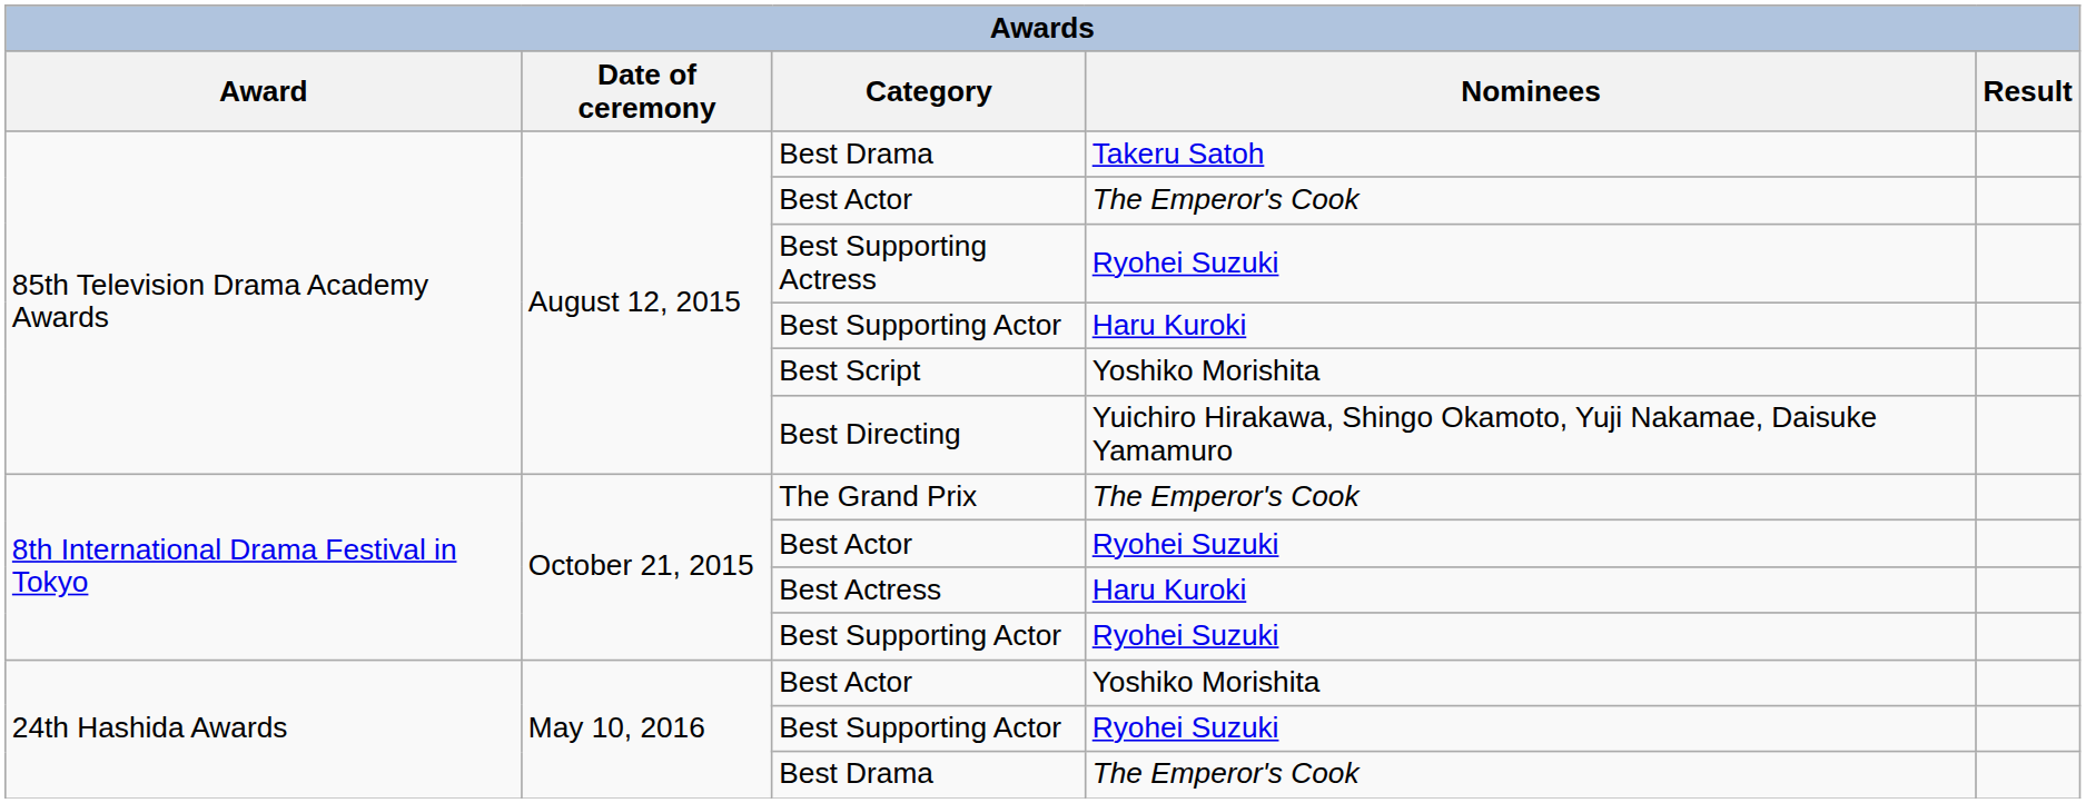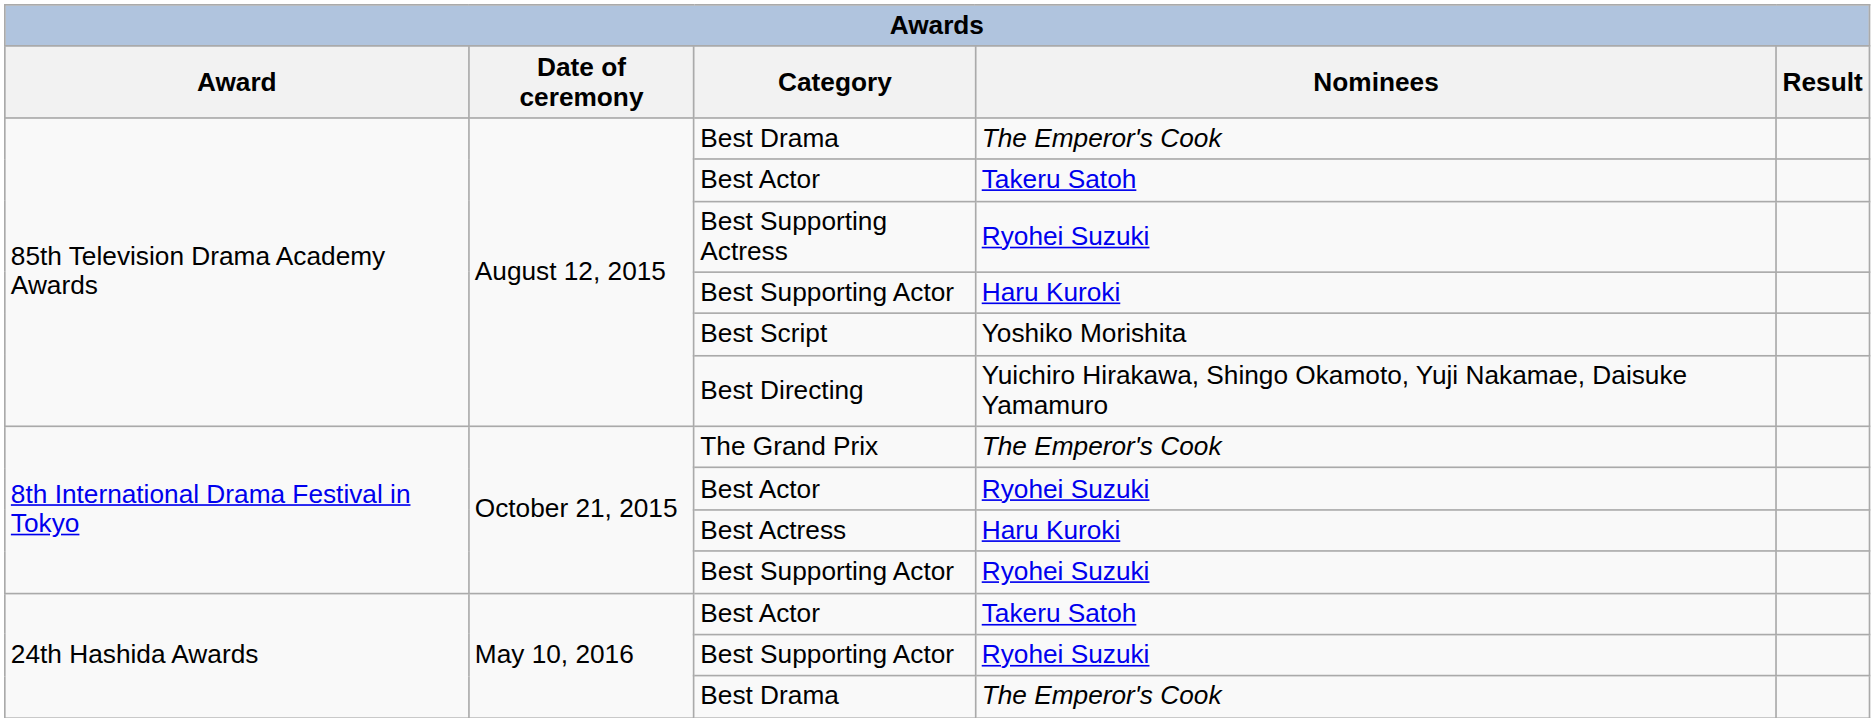85th Television Drama Academy Awards / Best Drama | Nominees: Takeru Satoh -> The Emperor's Cook
85th Television Drama Academy Awards / Best Actor | Nominees: The Emperor's Cook -> Takeru Satoh
24th Hashida Awards / Best Actor | Nominees: Yoshiko Morishita -> Takeru Satoh
